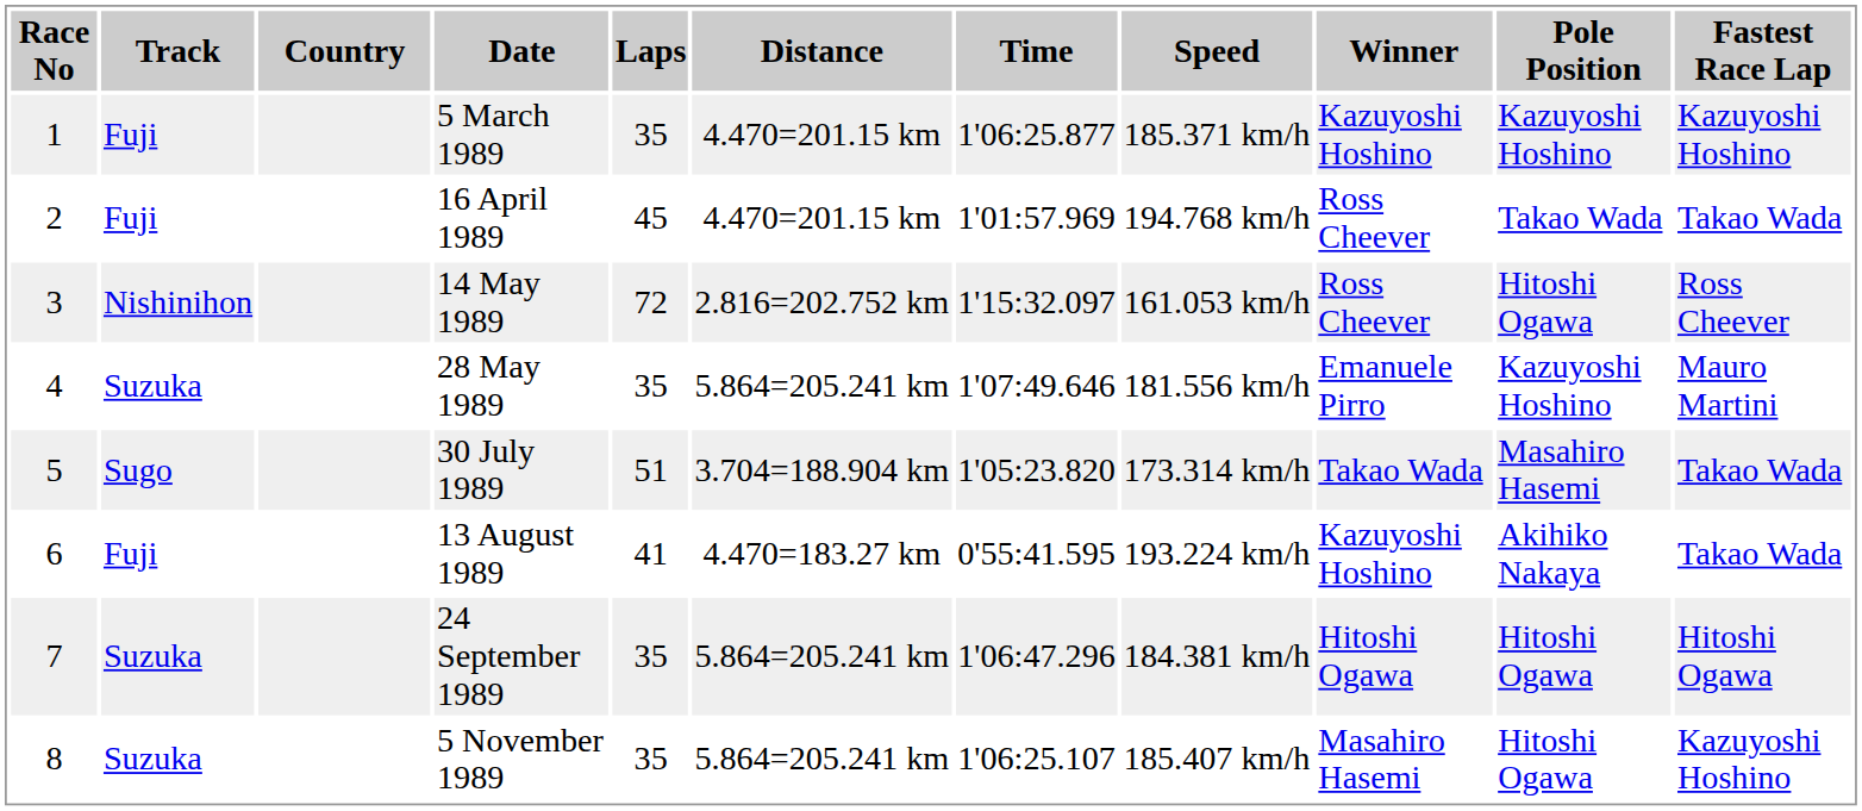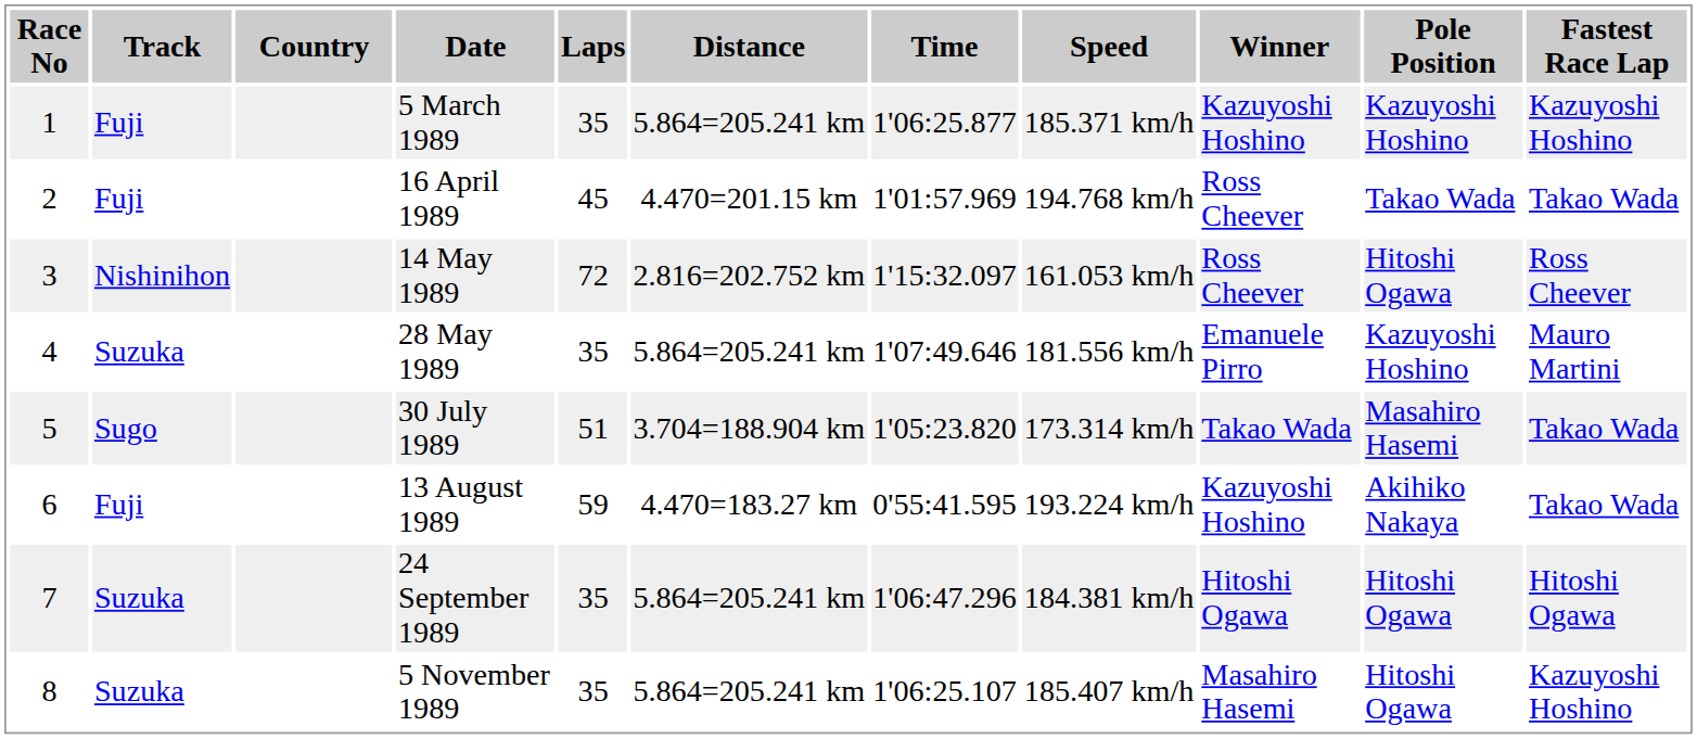5 March 1989 | Distance: 4.470=201.15 km -> 5.864=205.241 km
13 August 1989 | Laps: 41 -> 59
